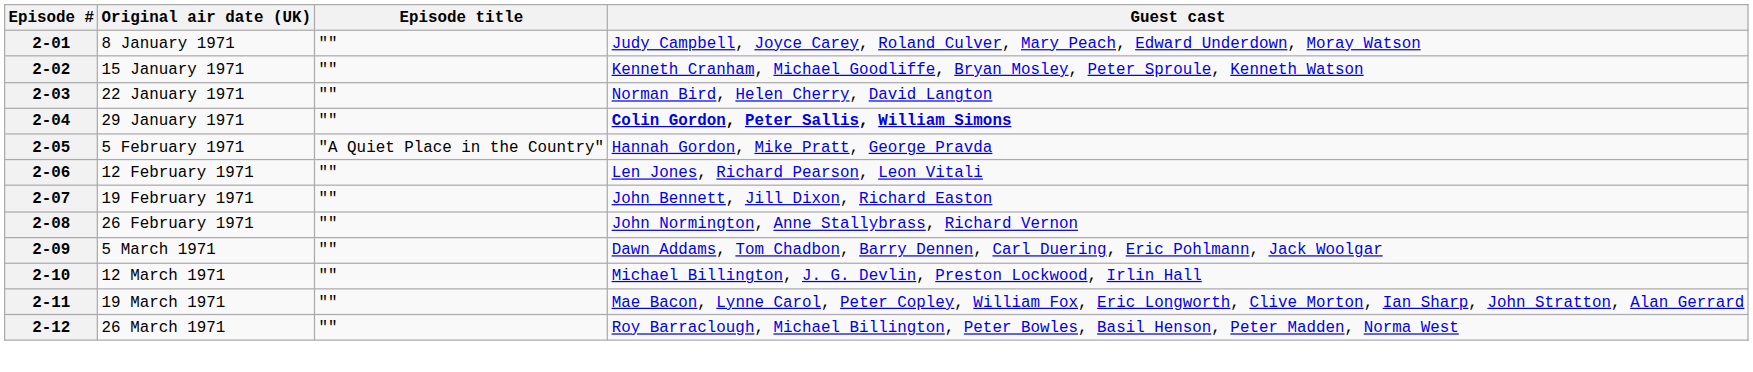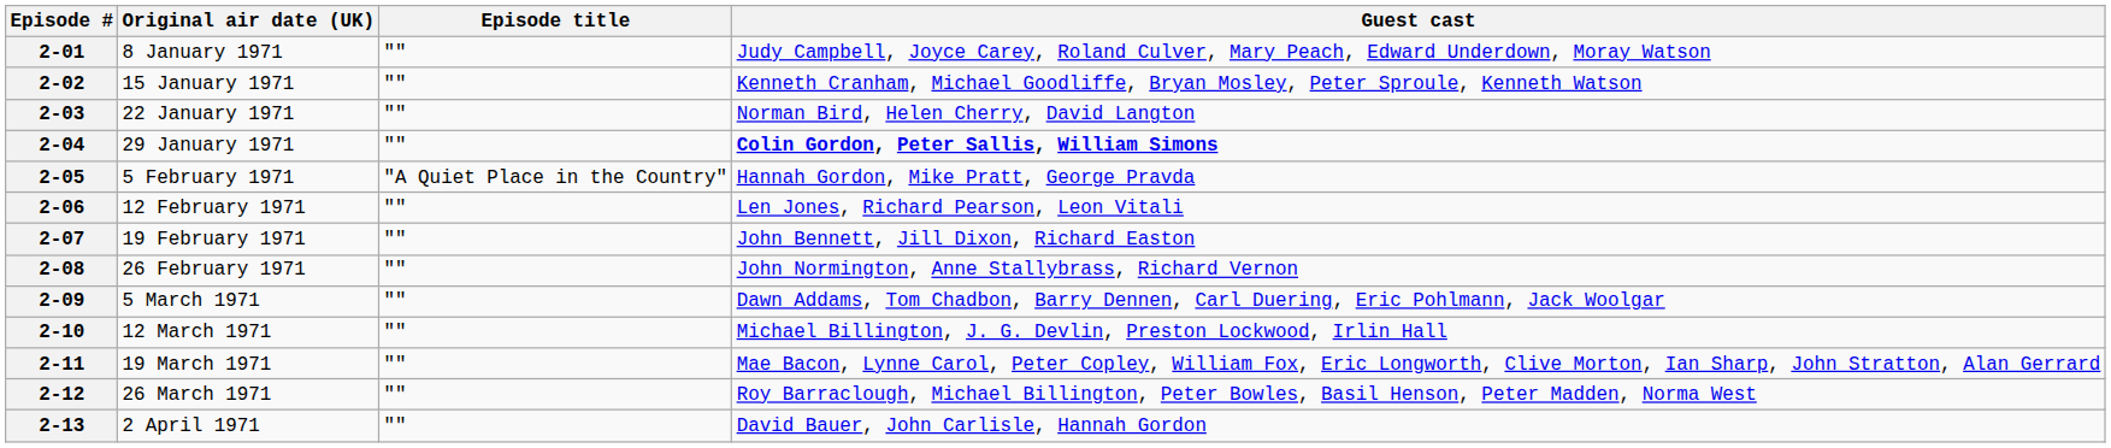+ row: 2-13 | 2 April 1971 | "" | David Bauer, John Carlisle, Hannah Gordon
